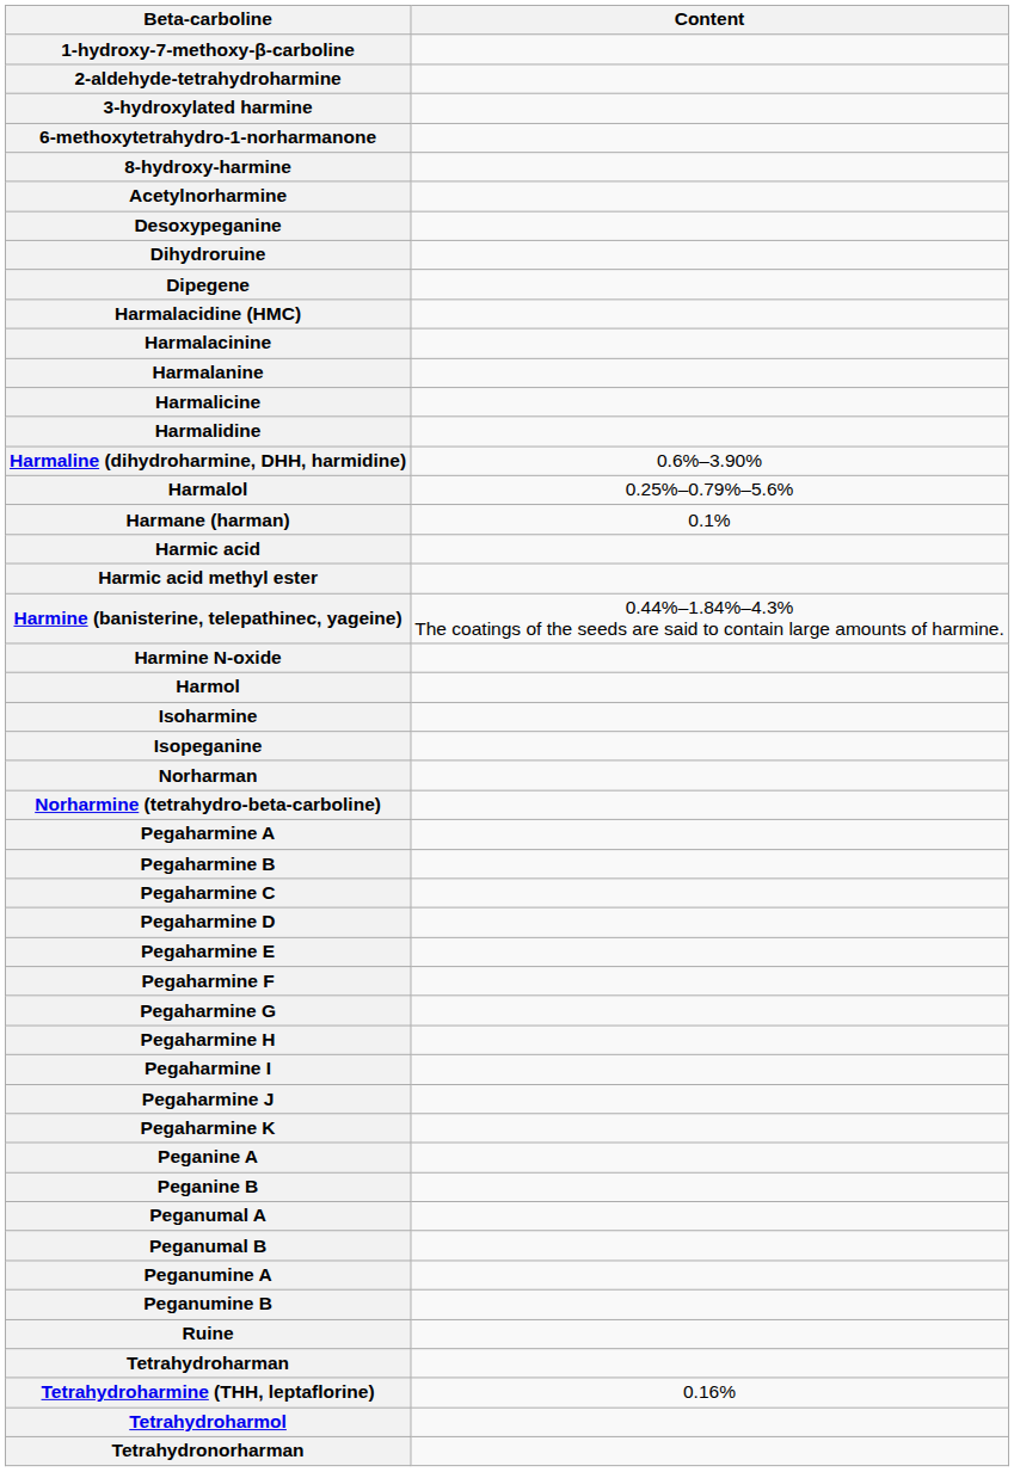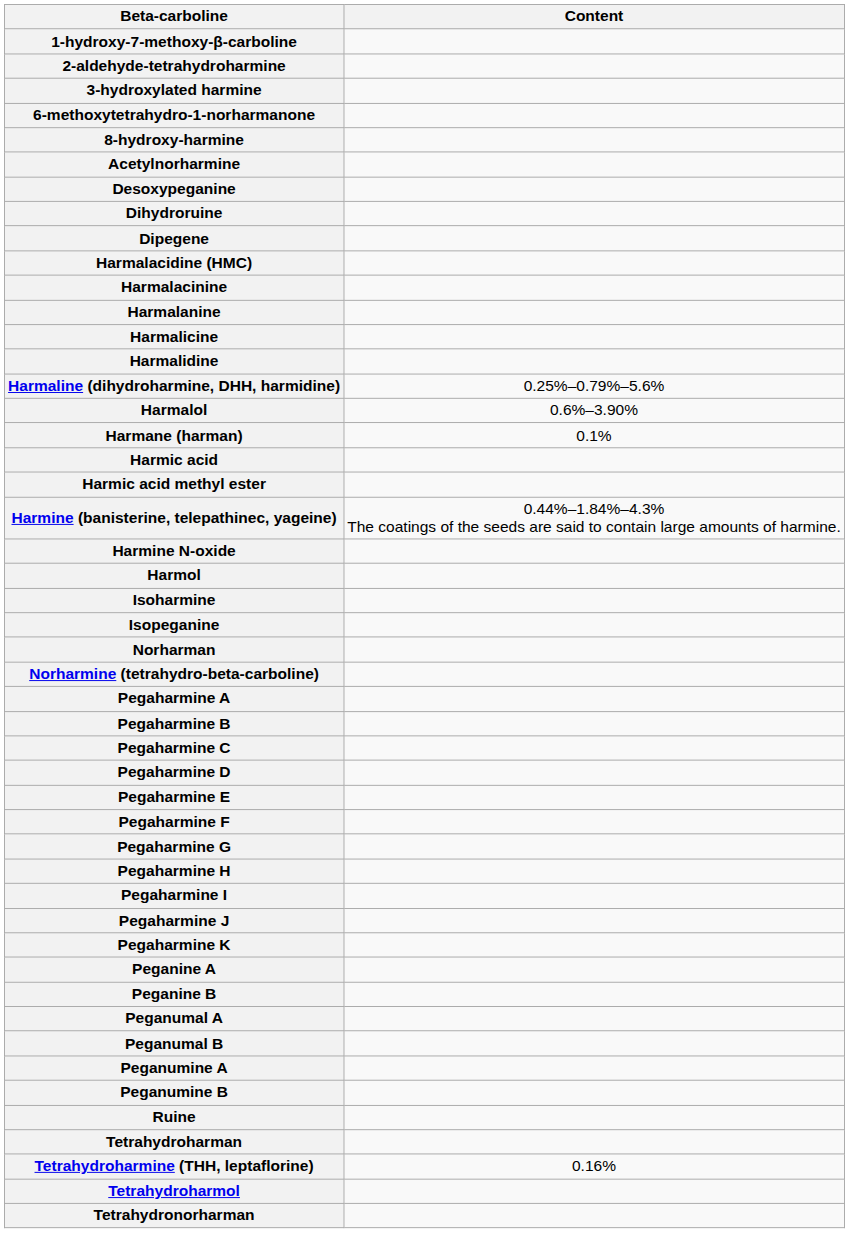Harmaline (dihydroharmine, DHH, harmidine) | Content: 0.6%–3.90% -> 0.25%–0.79%–5.6%
Harmalol | Content: 0.25%–0.79%–5.6% -> 0.6%–3.90%
